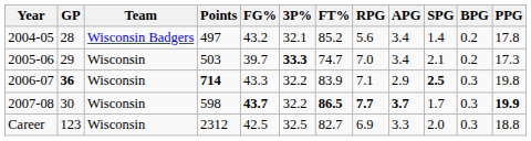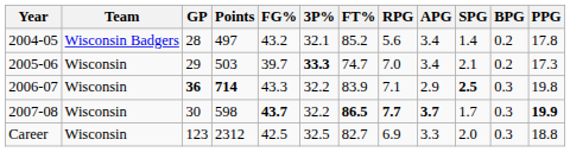columns swapped: Team <-> GP
